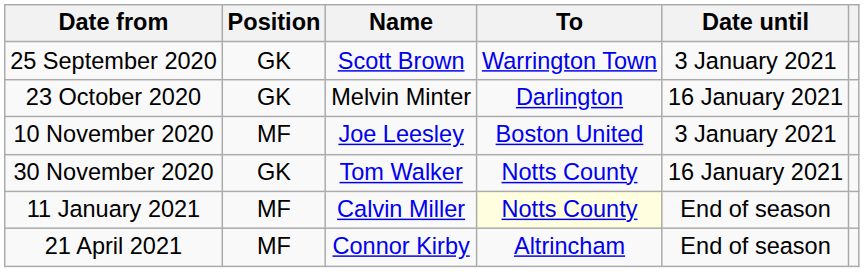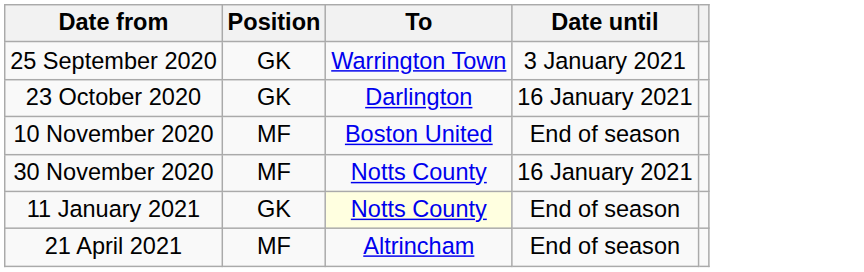- column: Name | Scott Brown | Melvin Minter | Joe Leesley | Tom Walker | Calvin Miller | Connor Kirby
10 November 2020 | Date until: 3 January 2021 -> End of season
30 November 2020 | Position: GK -> MF
11 January 2021 | Position: MF -> GK
